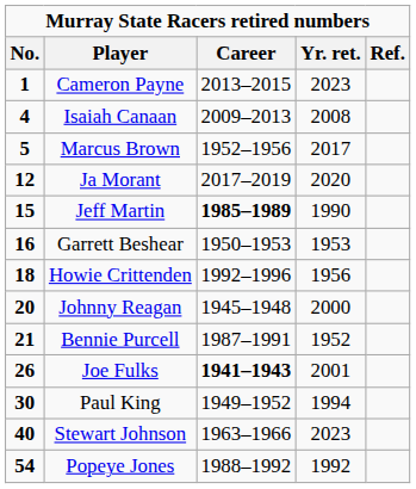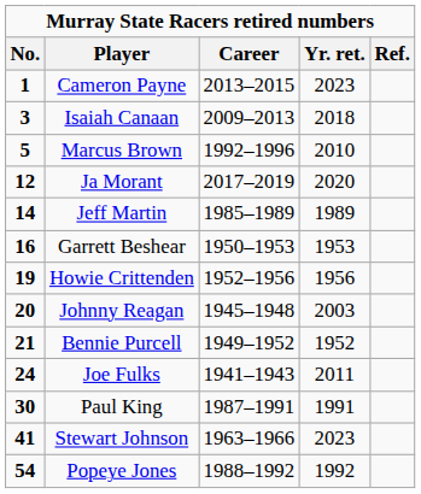Isaiah Canaan | No.: 4 -> 3
Isaiah Canaan | Yr. ret.: 2008 -> 2018
Marcus Brown | Career: 1952–1956 -> 1992–1996
Marcus Brown | Yr. ret.: 2017 -> 2010
Jeff Martin | No.: 15 -> 14
Jeff Martin | Career: bold -> normal
Jeff Martin | Yr. ret.: 1990 -> 1989
Howie Crittenden | No.: 18 -> 19
Howie Crittenden | Career: 1992–1996 -> 1952–1956
Johnny Reagan | Yr. ret.: 2000 -> 2003
Bennie Purcell | Career: 1987–1991 -> 1949–1952
Joe Fulks | No.: 26 -> 24
Joe Fulks | Career: bold -> normal
Joe Fulks | Yr. ret.: 2001 -> 2011
Paul King | Career: 1949–1952 -> 1987–1991
Paul King | Yr. ret.: 1994 -> 1991
Stewart Johnson | No.: 40 -> 41
